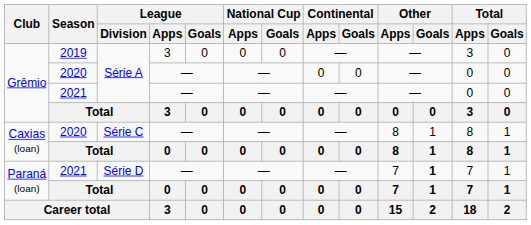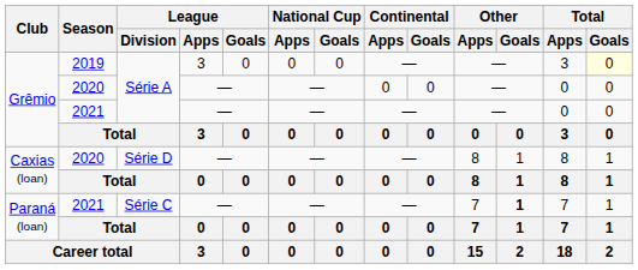Grêmio / 2019 | Total / Goals: no background -> lightyellow background
Caxias (loan) / 2020 | League / Division: Série C -> Série D
Paraná (loan) / 2021 | League / Division: Série D -> Série C
